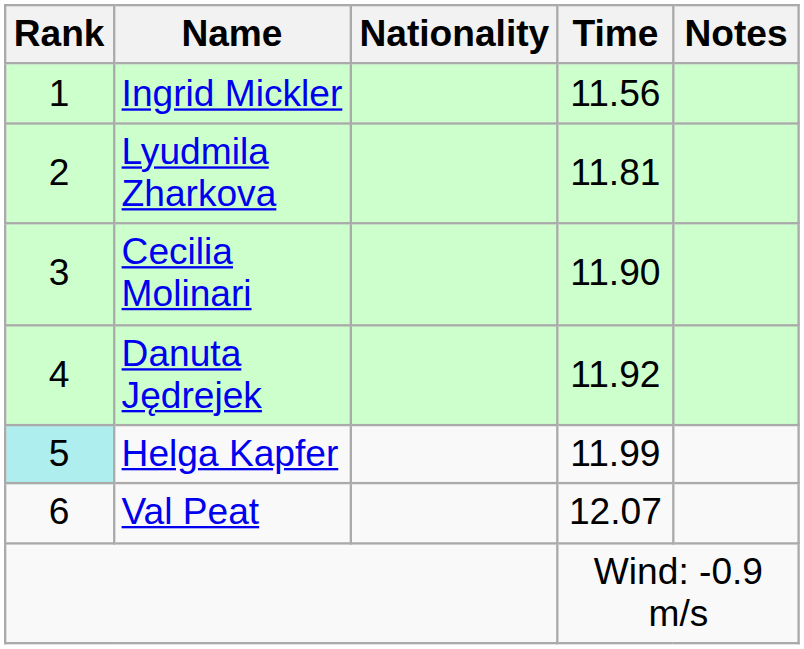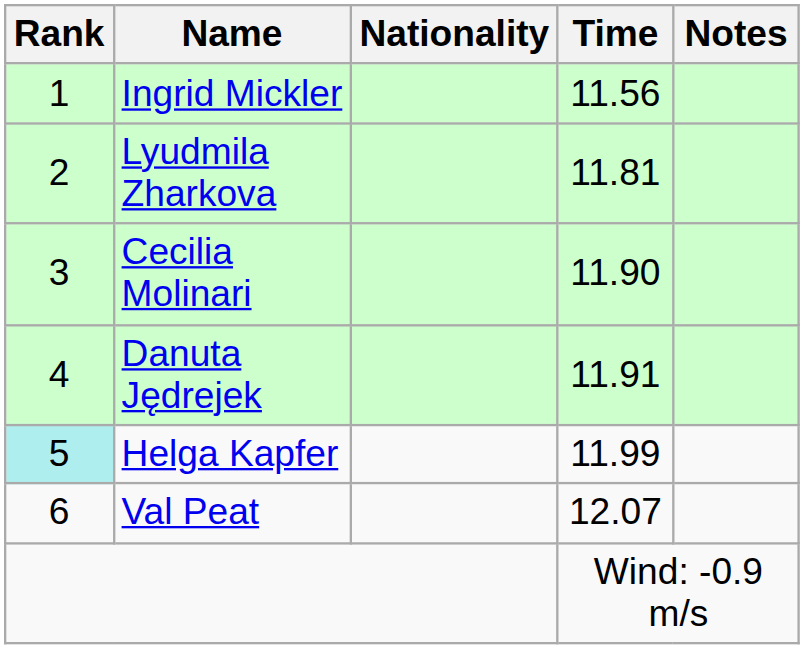Danuta Jędrejek | Time: 11.92 -> 11.91
